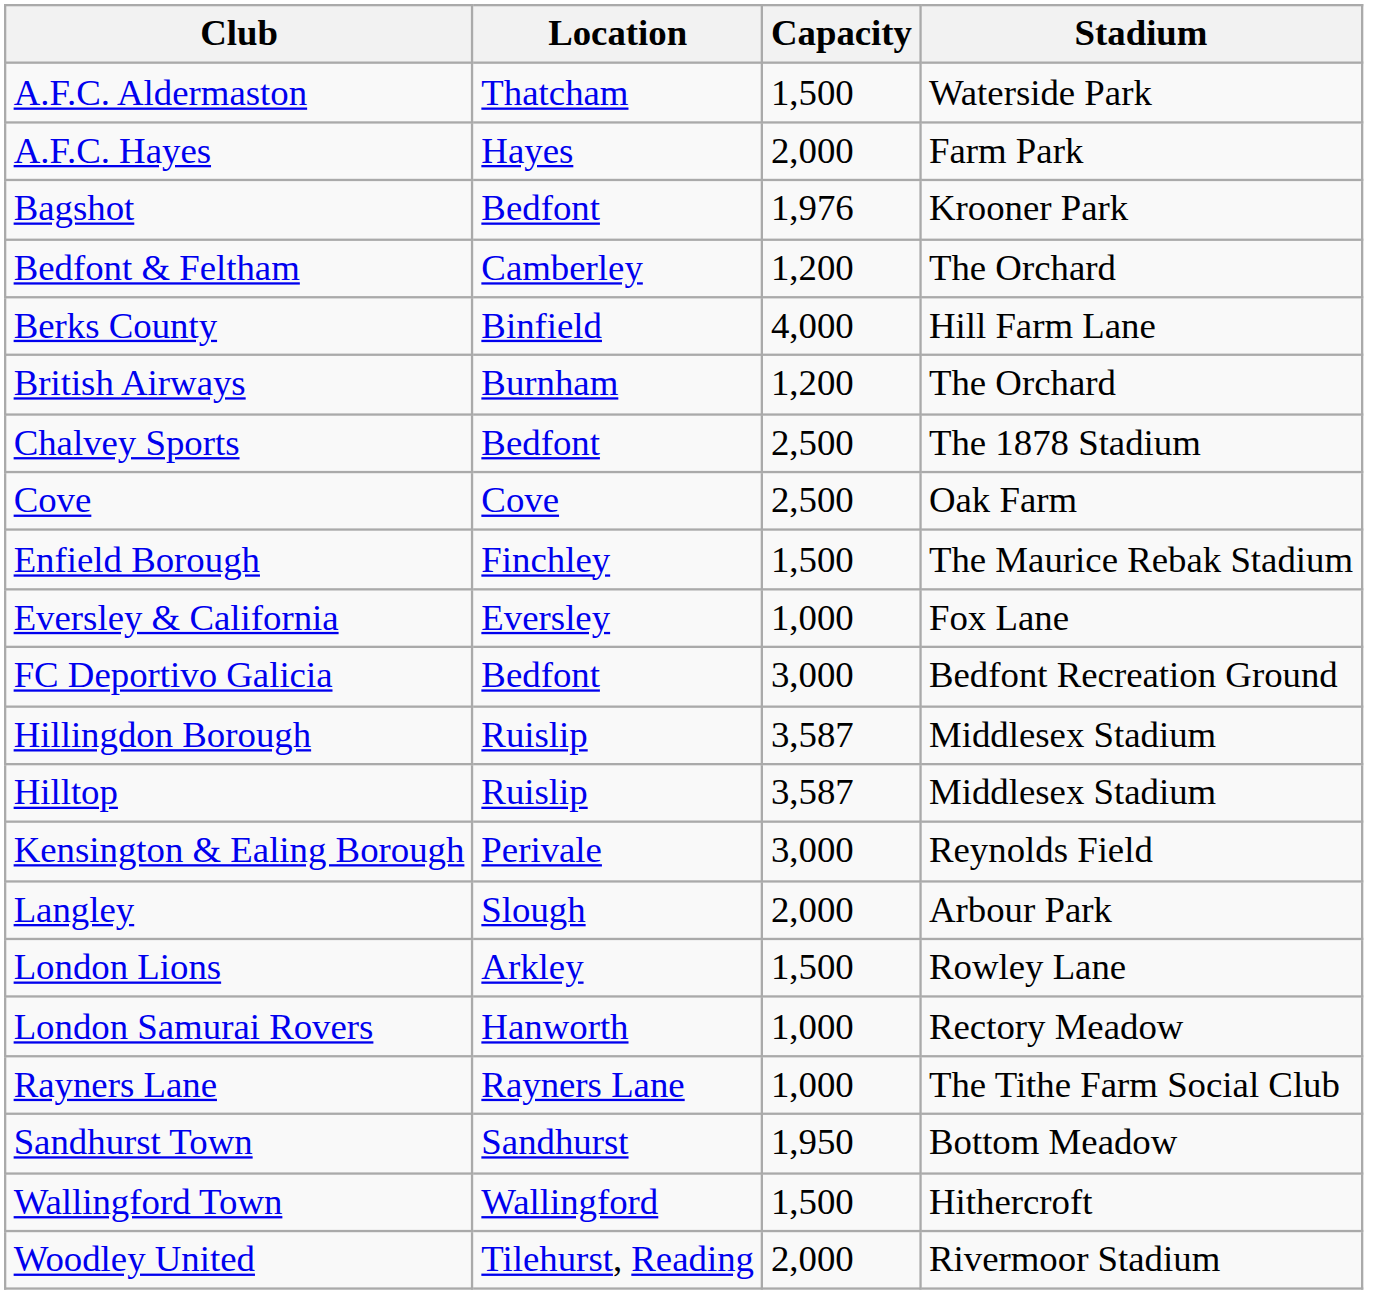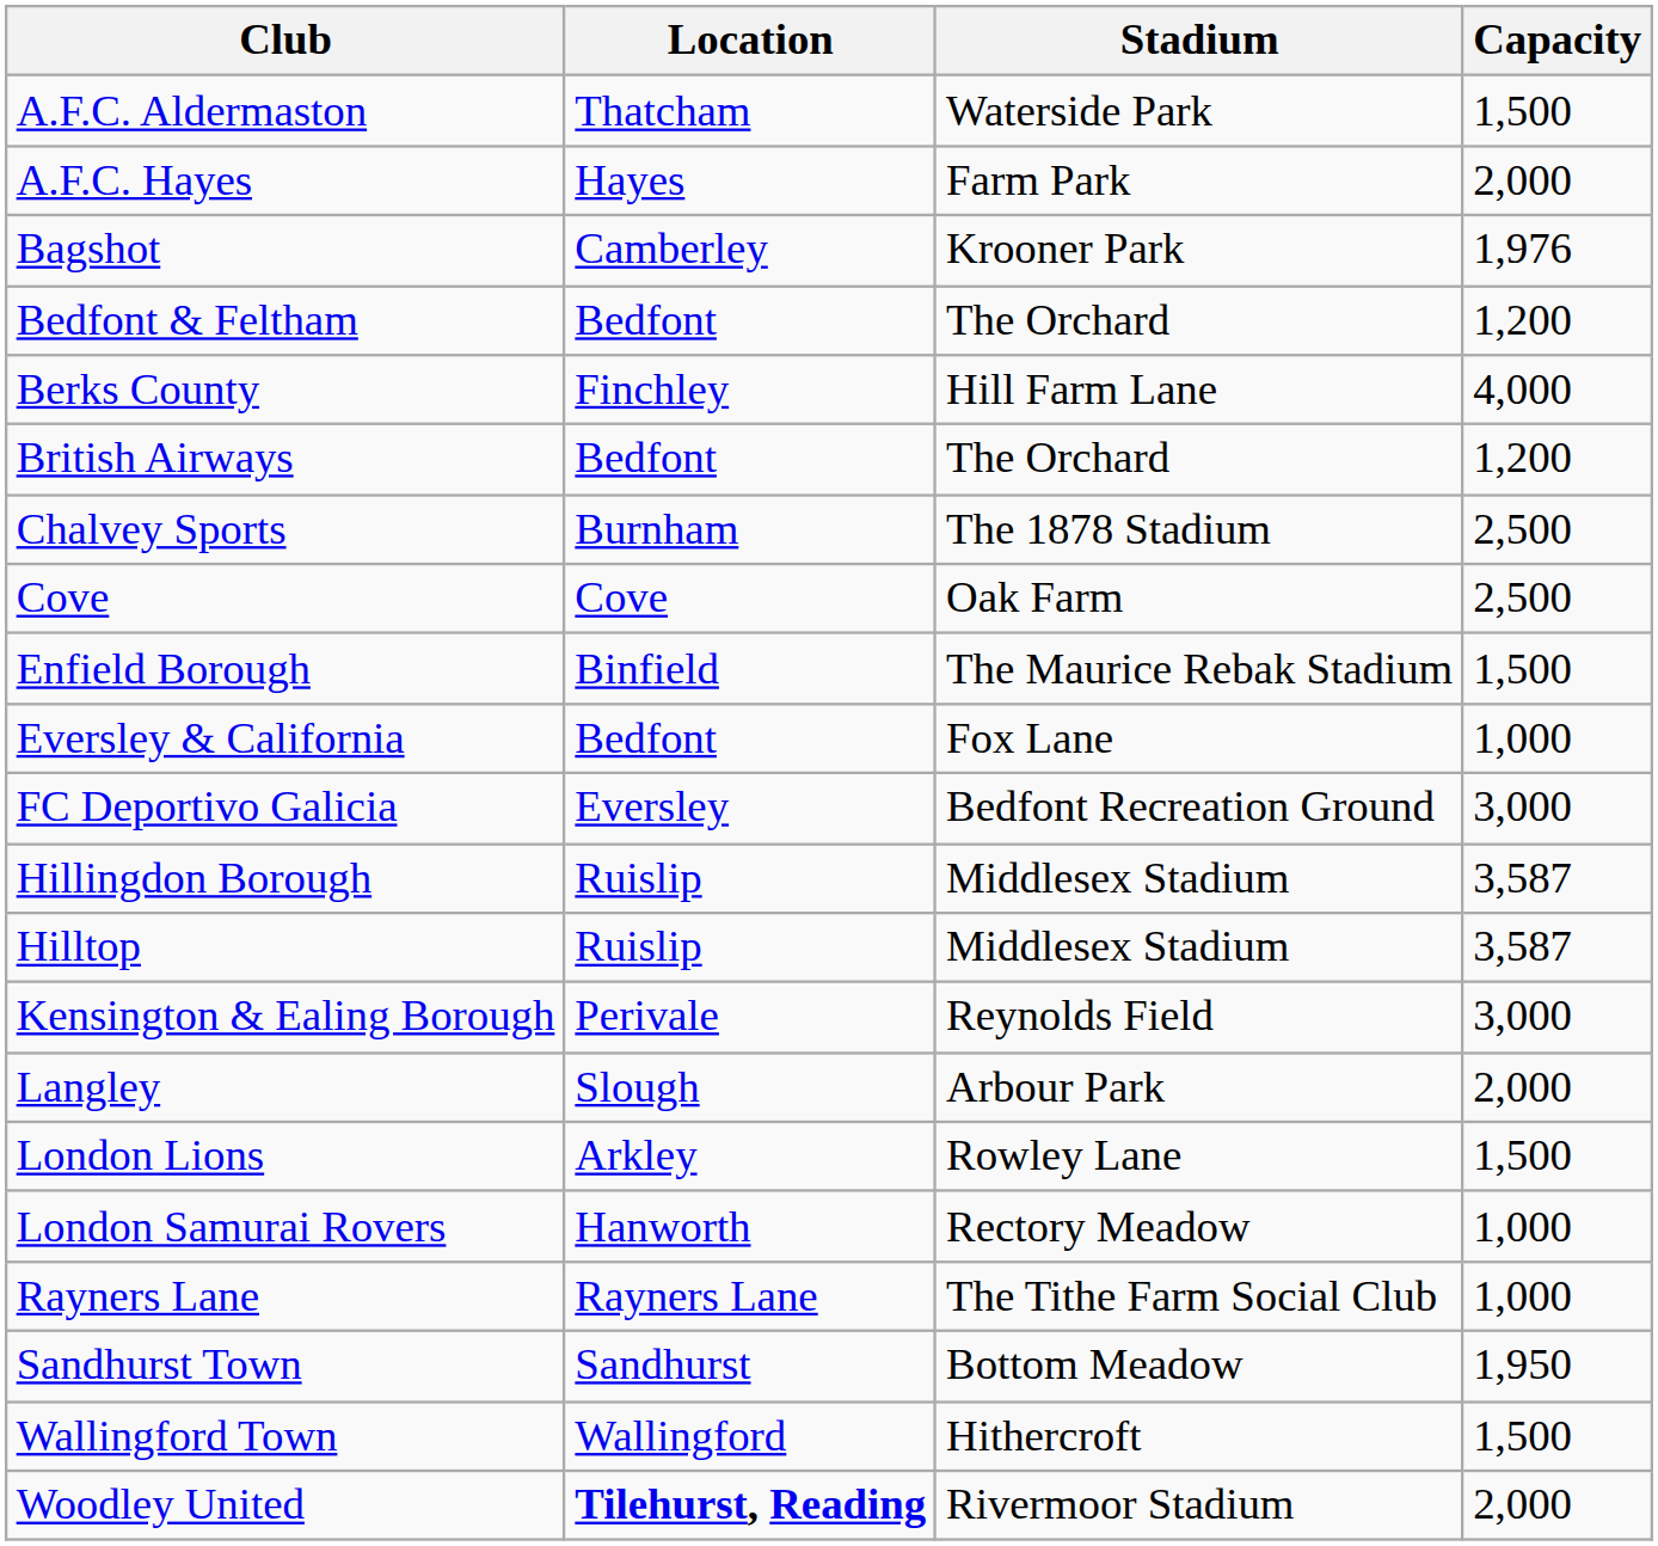columns swapped: Stadium <-> Capacity
Bagshot | Location: Bedfont -> Camberley
Bedfont & Feltham | Location: Camberley -> Bedfont
Berks County | Location: Binfield -> Finchley
British Airways | Location: Burnham -> Bedfont
Chalvey Sports | Location: Bedfont -> Burnham
Enfield Borough | Location: Finchley -> Binfield
Eversley & California | Location: Eversley -> Bedfont
FC Deportivo Galicia | Location: Bedfont -> Eversley
Woodley United | Location: normal -> bold
